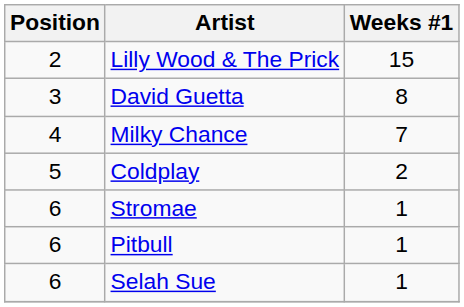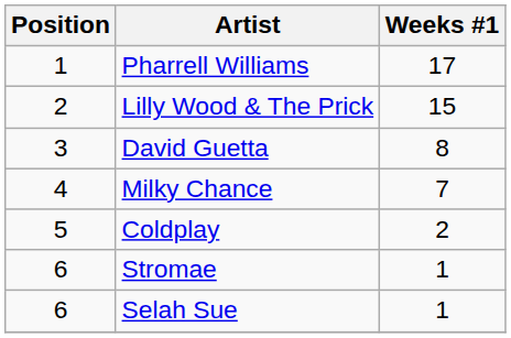+ row: 1 | Pharrell Williams | 17
- row: 6 | Pitbull | 1
